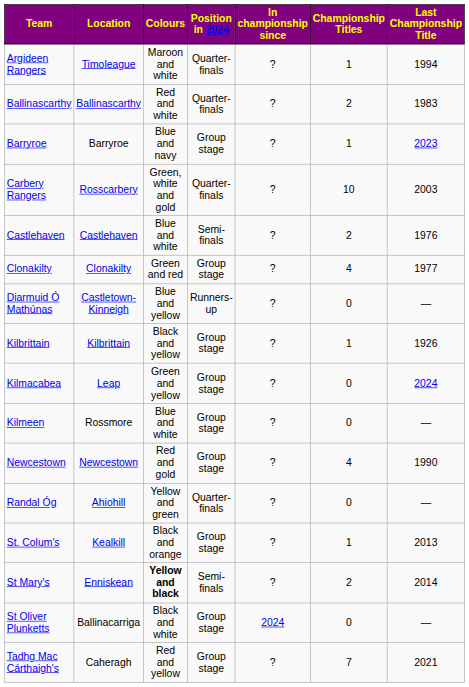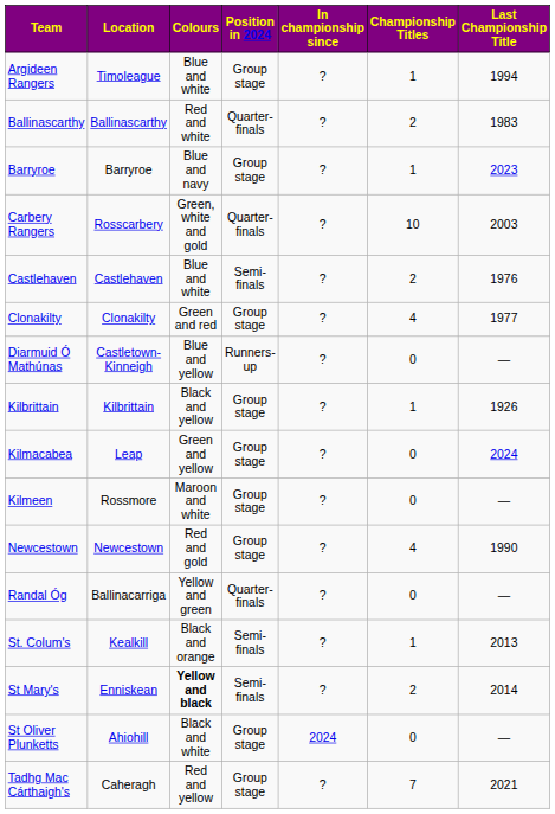Argideen Rangers | Colours: Maroon and white -> Blue and white
Argideen Rangers | Position in 2024: Quarter-finals -> Group stage
Kilmeen | Colours: Blue and white -> Maroon and white
Randal Óg | Location: Ahiohill -> Ballinacarriga
St. Colum's | Position in 2024: Group stage -> Semi-finals
St Oliver Plunketts | Location: Ballinacarriga -> Ahiohill
